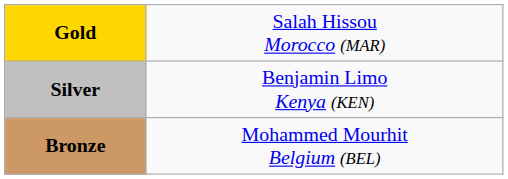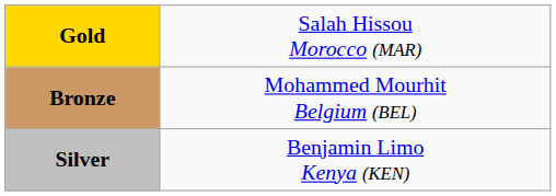rows swapped: Silver <-> Bronze
